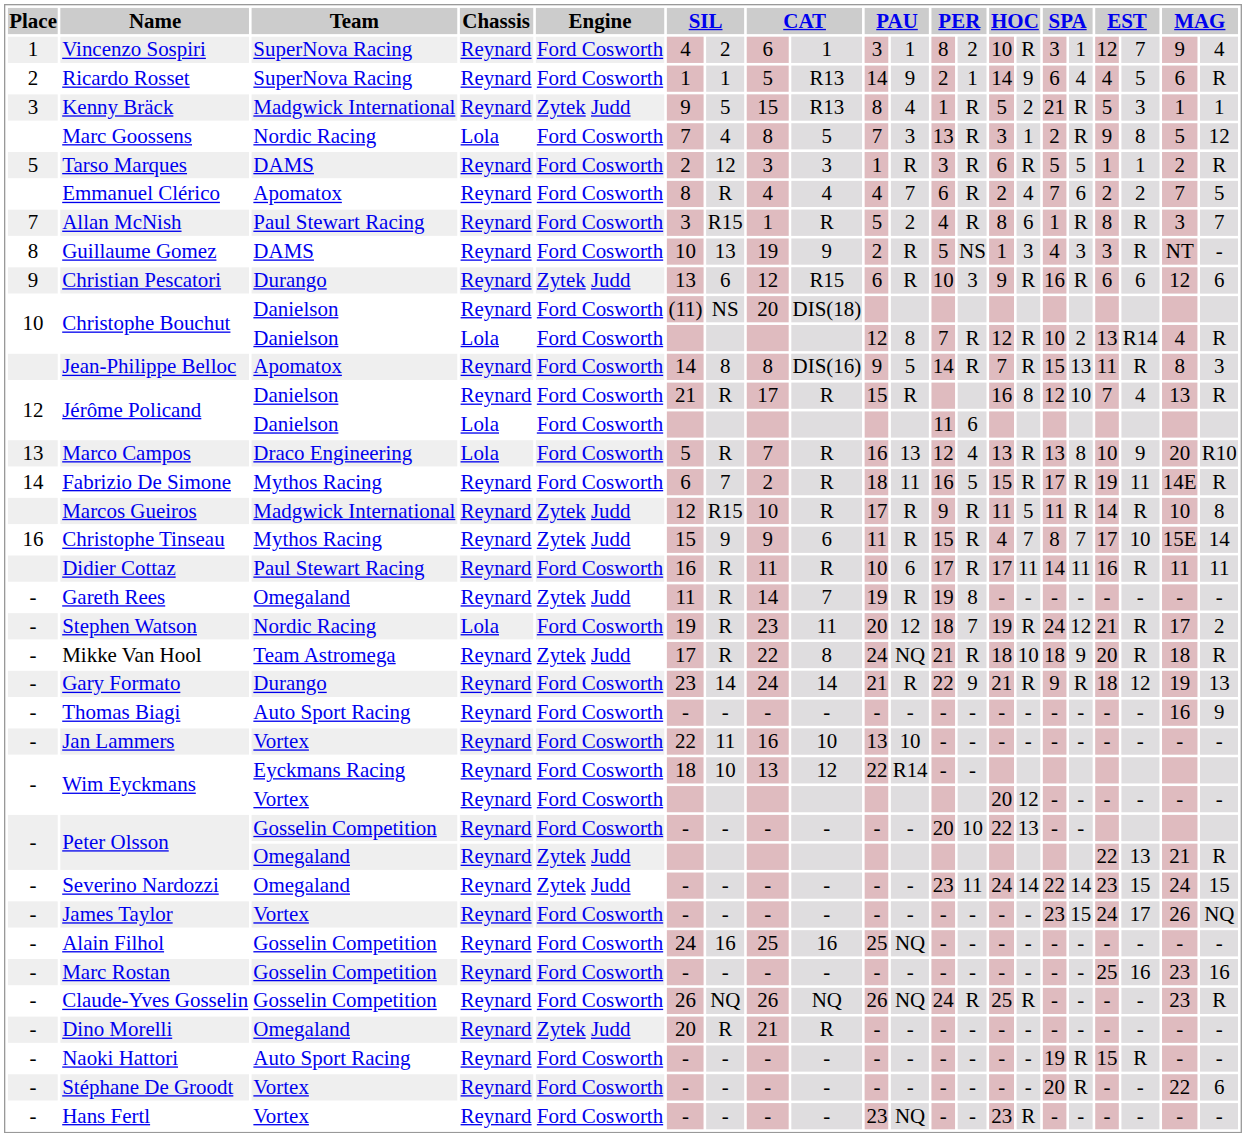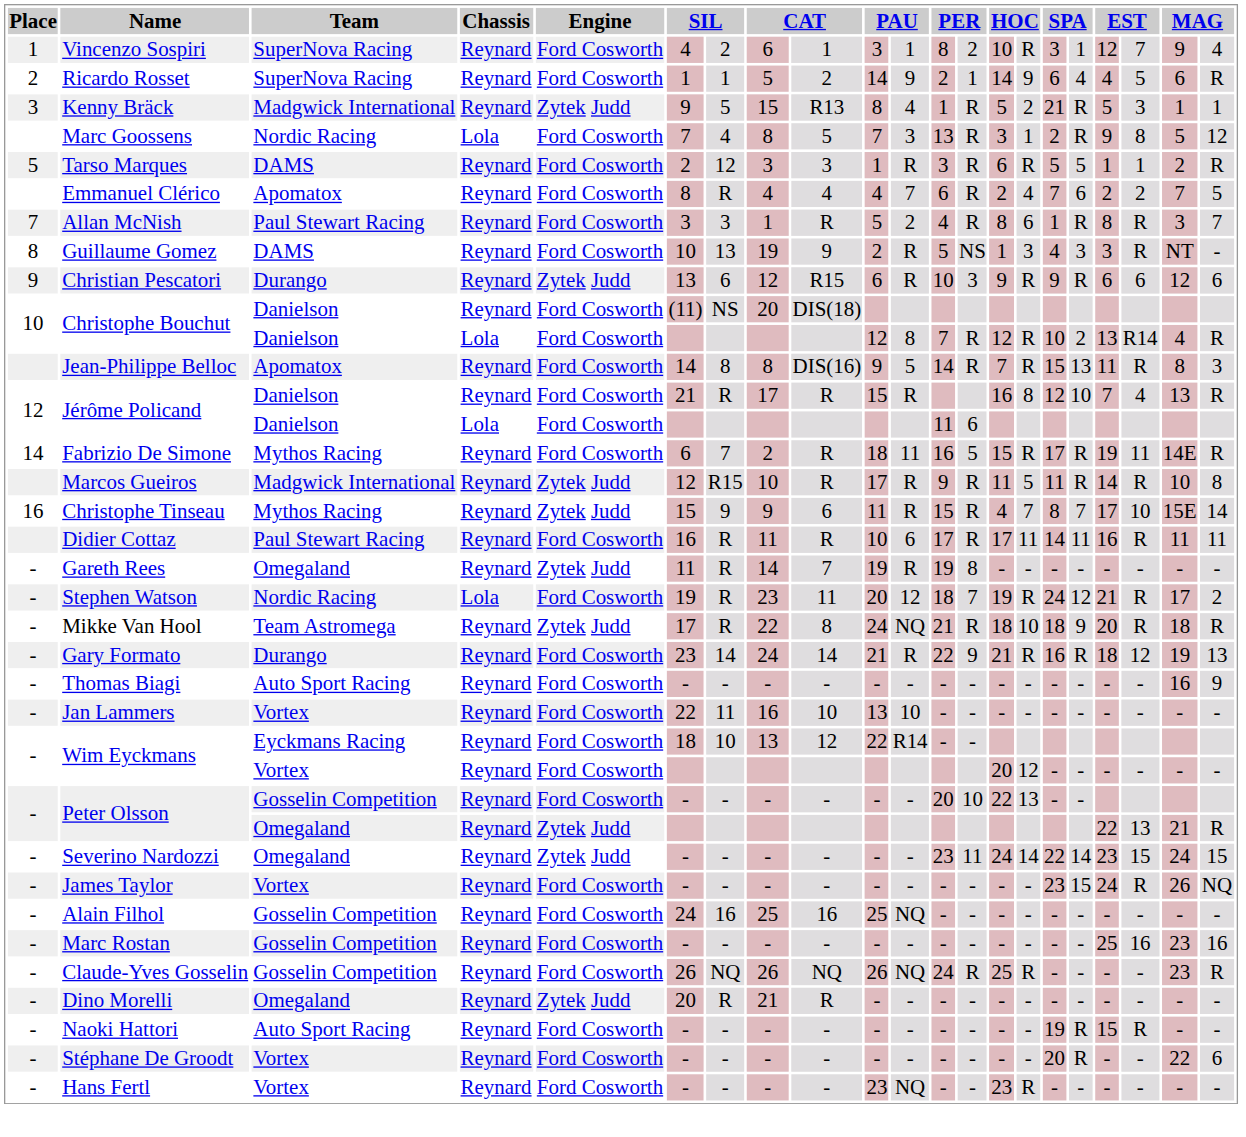Ricardo Rosset | column 9: R13 -> 2
Allan McNish | column 7: R15 -> 3
Christian Pescatori | column 16: 16 -> 9
- row: 13 | Marco Campos | Draco Engineering | Lola | Ford Cosworth | 5 | R | 7 | R | 16 | 13 | 12 | 4 | 13 | R | 13 | 8 | 10 | 9 | 20 | R10
Gary Formato | column 16: 9 -> 16
James Taylor | column 19: 17 -> R
